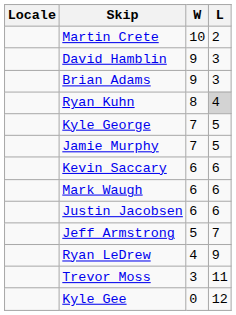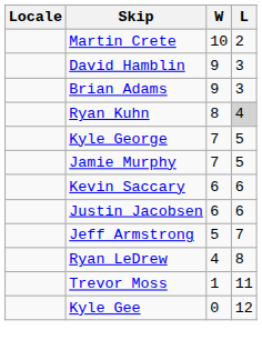- row: Mark Waugh | 6 | 6
Ryan LeDrew | L: 9 -> 8
Trevor Moss | W: 3 -> 1
